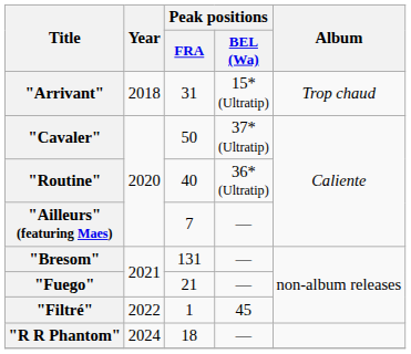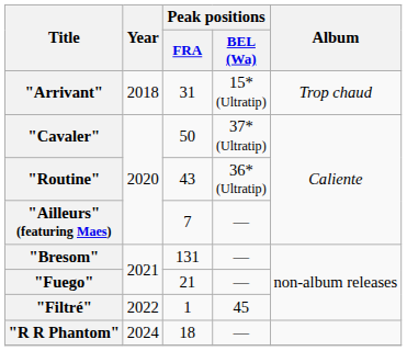"Routine" | Peak positions / FRA: 40 -> 43
